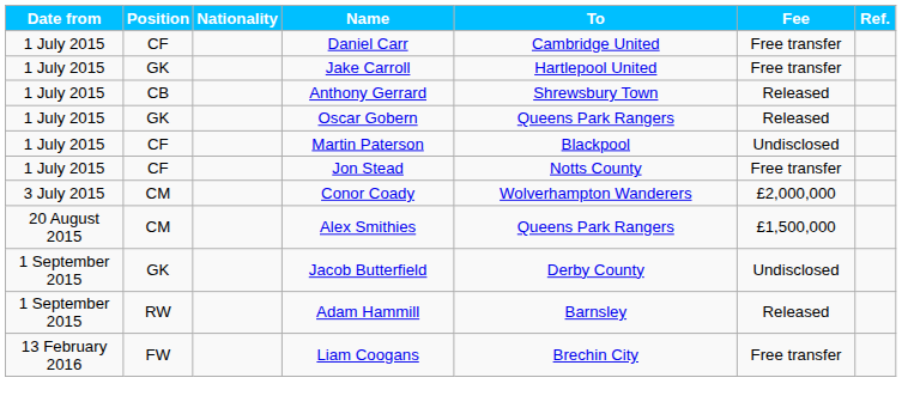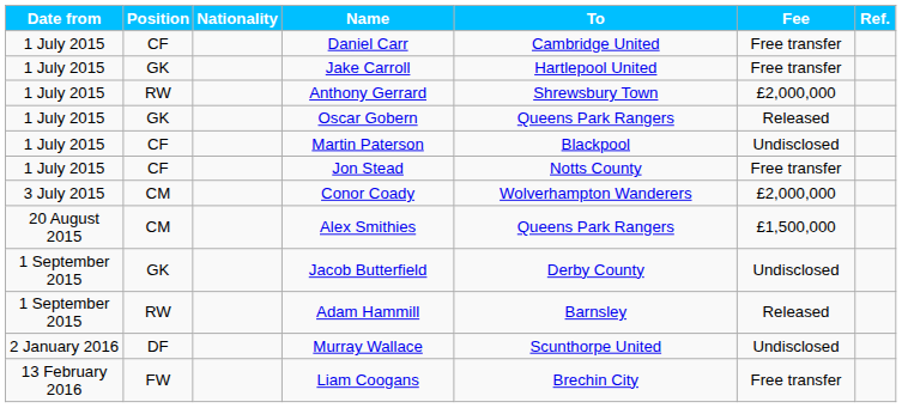Anthony Gerrard | Position: CB -> RW
Anthony Gerrard | Fee: Released -> £2,000,000
+ row: 2 January 2016 | DF | Murray Wallace | Scunthorpe United | Undisclosed
